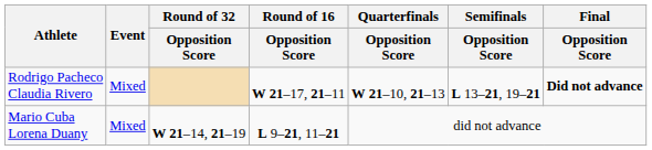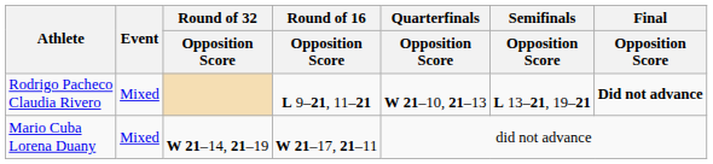Rodrigo Pacheco Claudia Rivero | Round of 16 / Opposition Score: W 21–17, 21–11 -> L 9–21, 11–21
Mario Cuba Lorena Duany | Round of 16 / Opposition Score: L 9–21, 11–21 -> W 21–17, 21–11
